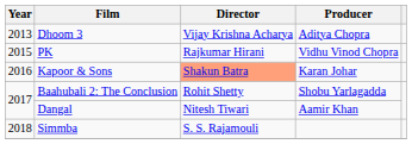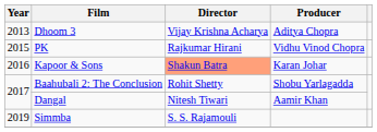Simmba | Year: 2018 -> 2019
